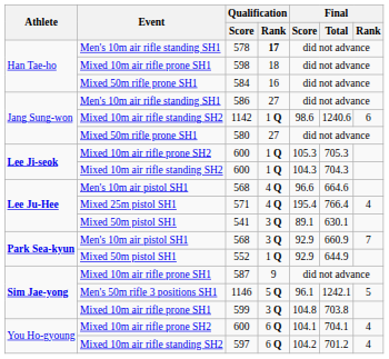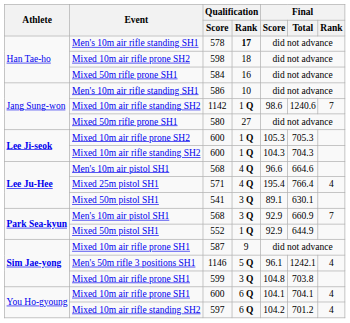598 | Event: Mixed 10m air rifle prone SH1 -> Mixed 10m air rifle prone SH2
586 | Qualification / Rank: 27 -> 10
1142 | Final / Rank: 6 -> 7
1146 | Final / Rank: 5 -> 4
You Ho-gyoung / 600 | Event: Mixed 10m air rifle prone SH2 -> Mixed 10m air rifle prone SH1
